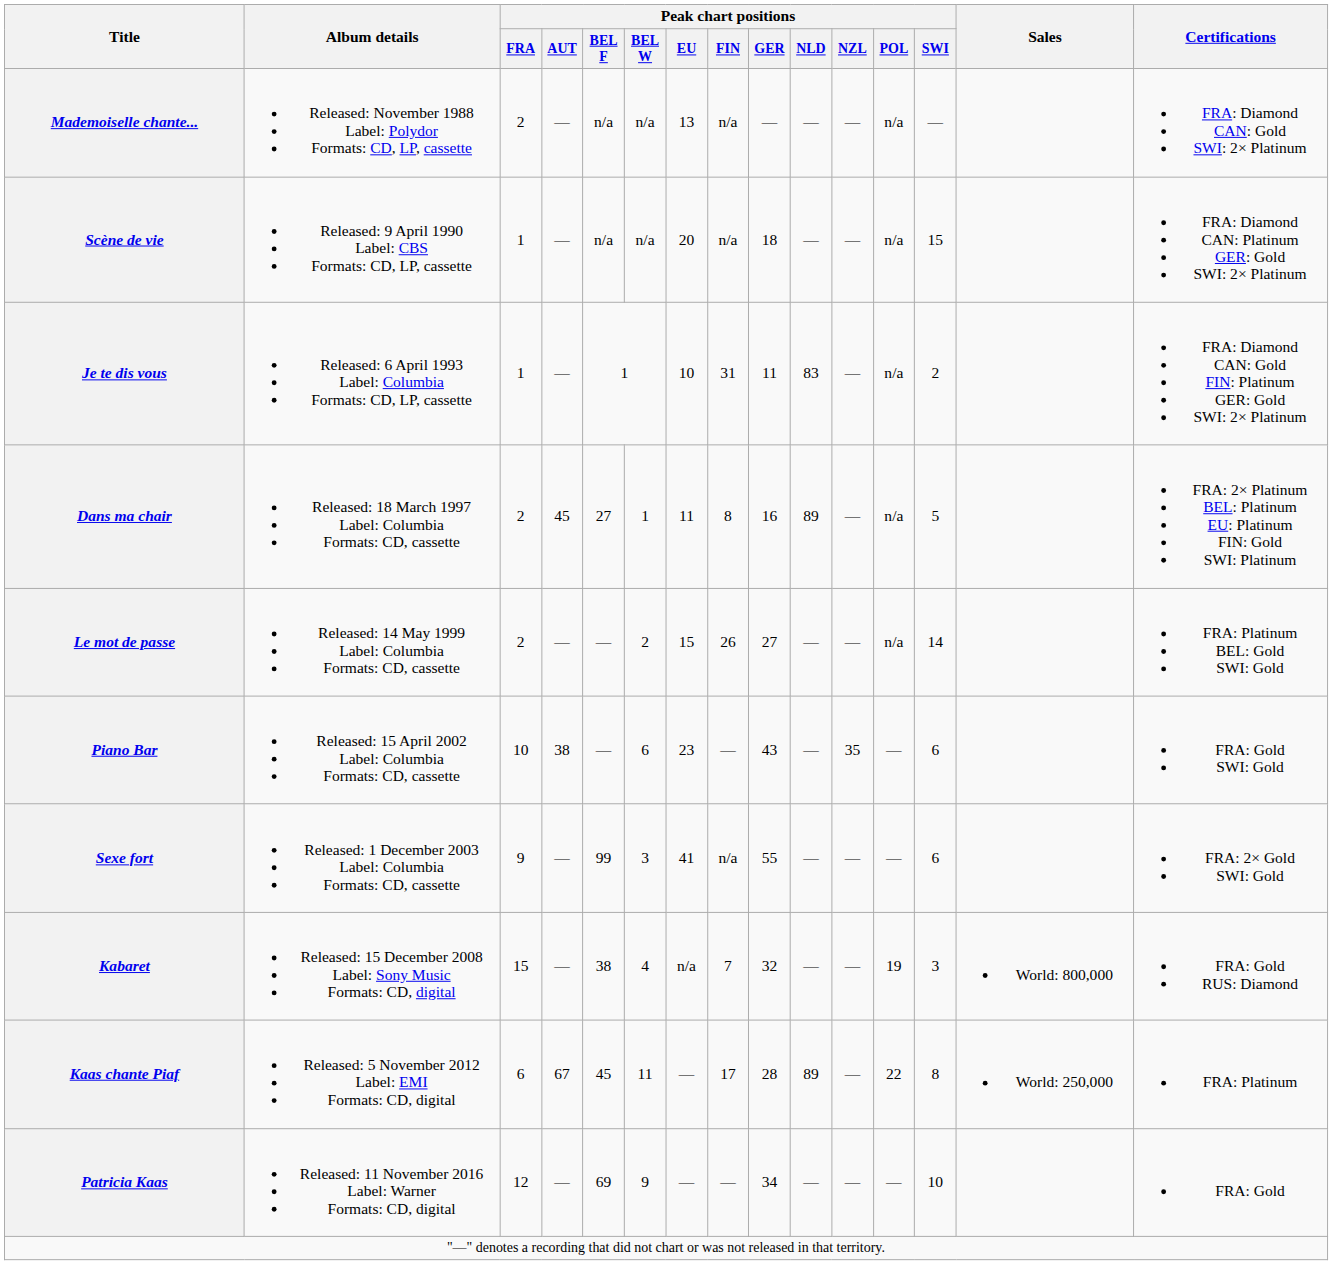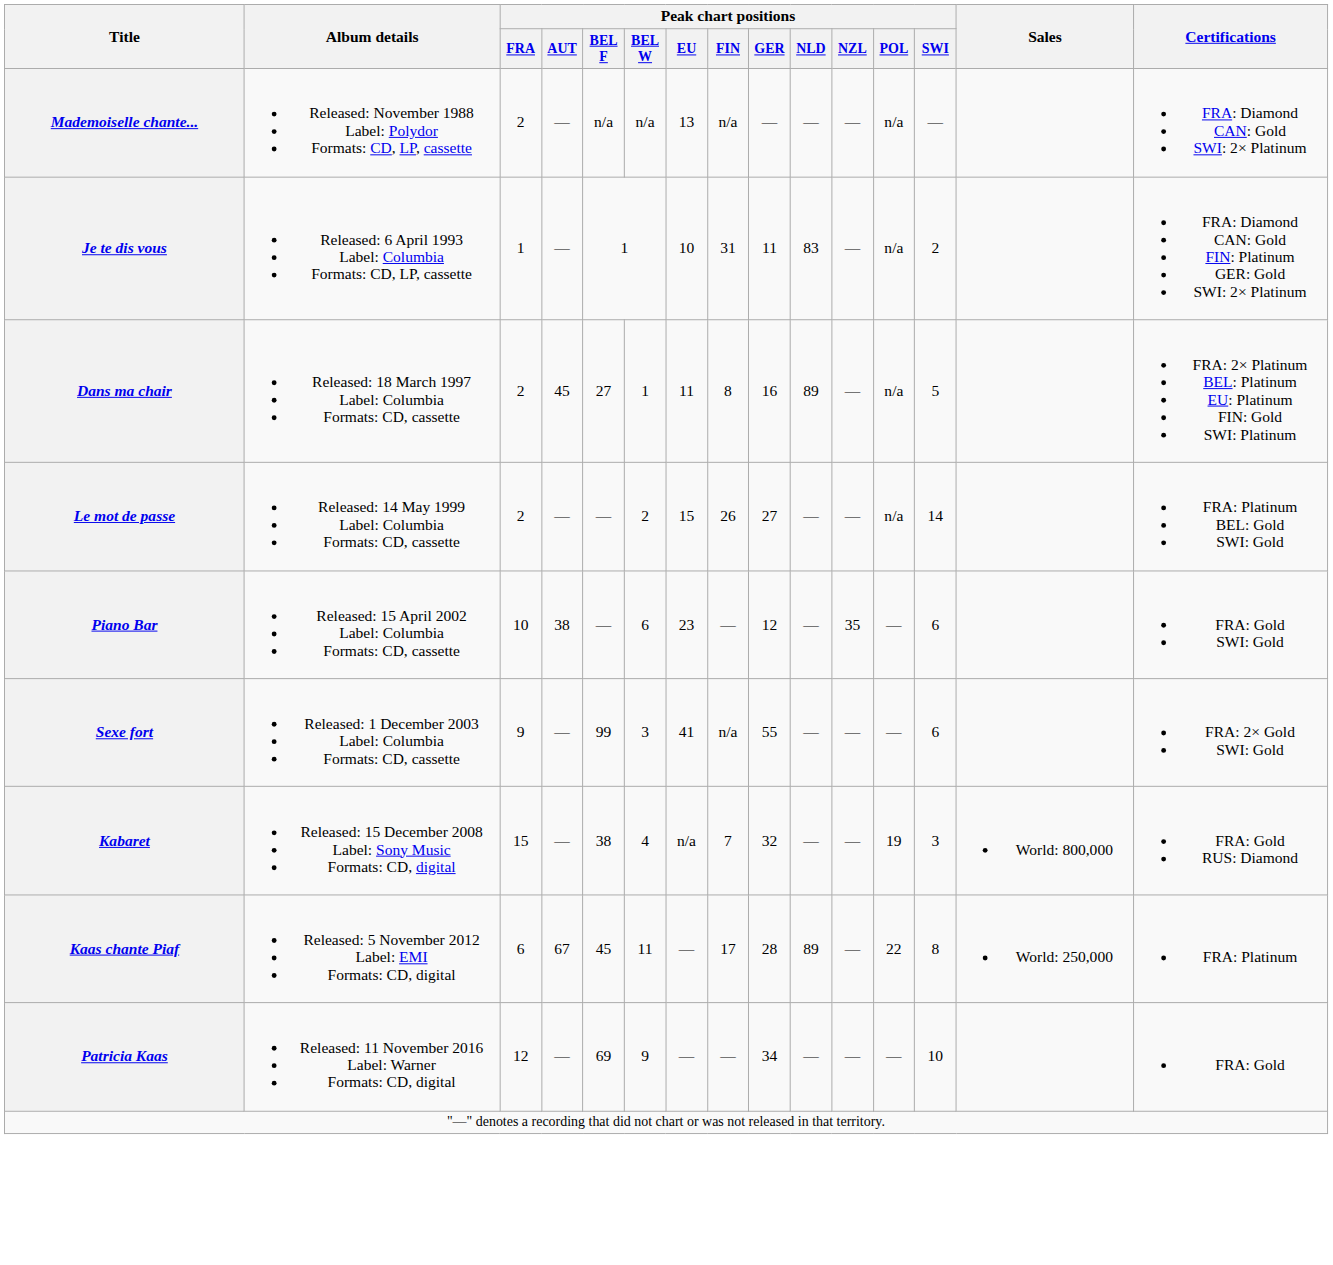- row: Scène de vie | Released: 9 April 1990 Label: CBS Formats: CD, LP, cassette | 1 | — | n/a | n/a | 20 | n/a | 18 | — | — | n/a | 15 | FRA: Diamond CAN: Platinum GER: Gold SWI: 2× Platinum
Piano Bar | Peak chart positions / GER: 43 -> 12
